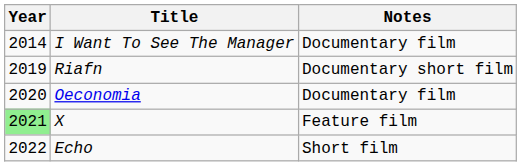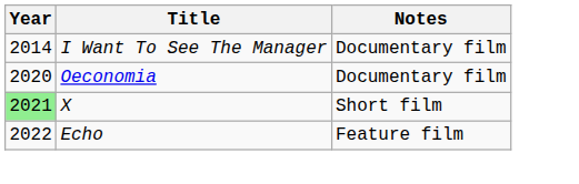- row: 2019 | Riafn | Documentary short film
X | Notes: Feature film -> Short film
Echo | Notes: Short film -> Feature film
